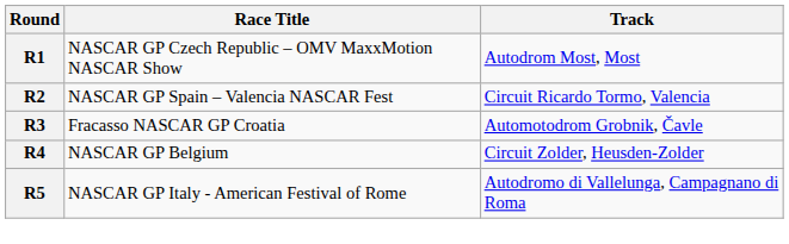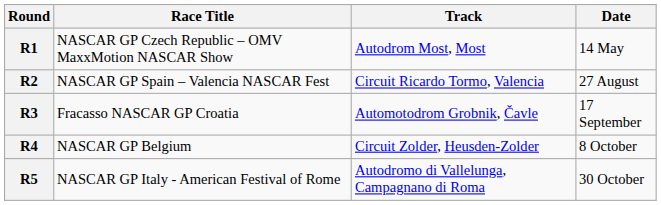+ column: Date | 14 May | 27 August | 17 September | 8 October | 30 October
